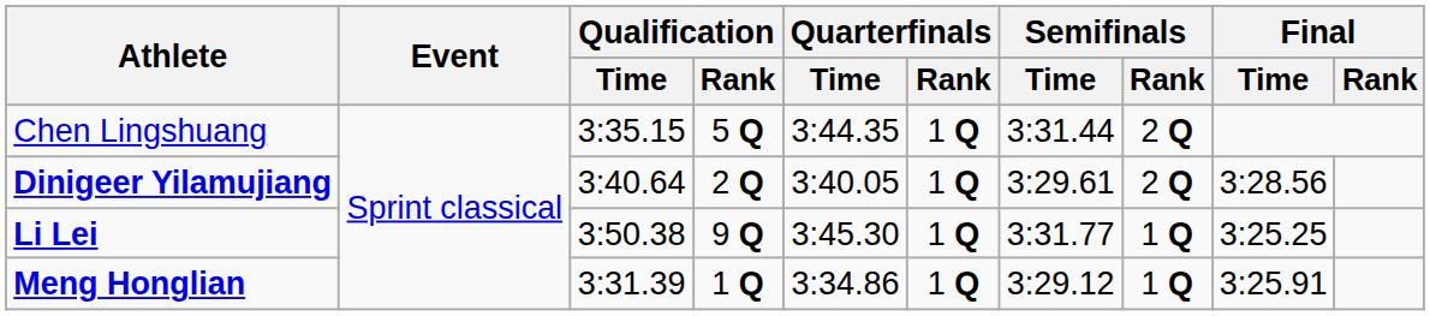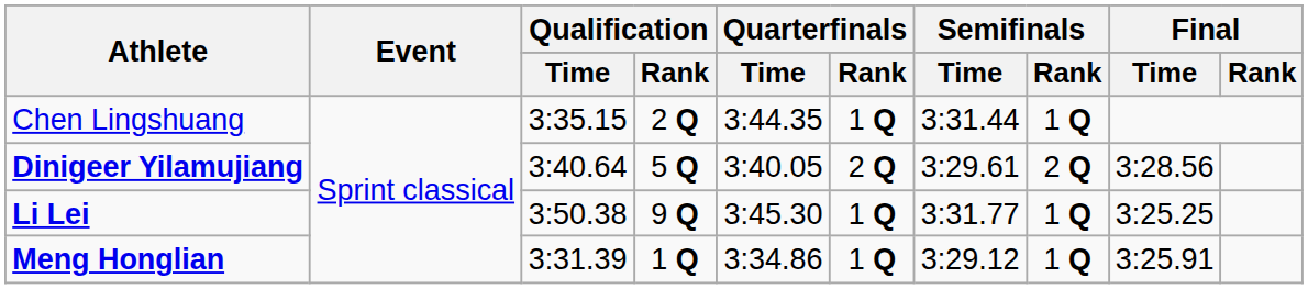Chen Lingshuang | Qualification / Rank: 5 Q -> 2 Q
Chen Lingshuang | Semifinals / Rank: 2 Q -> 1 Q
Dinigeer Yilamujiang | Qualification / Rank: 2 Q -> 5 Q
Dinigeer Yilamujiang | Quarterfinals / Rank: 1 Q -> 2 Q
